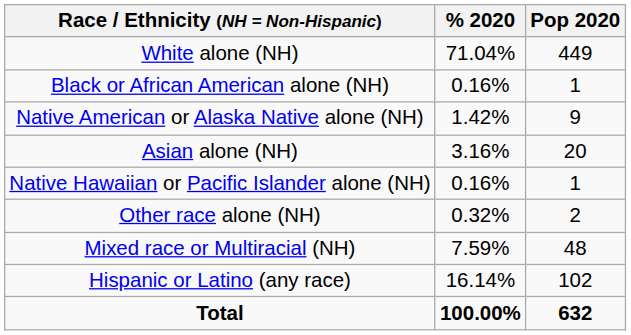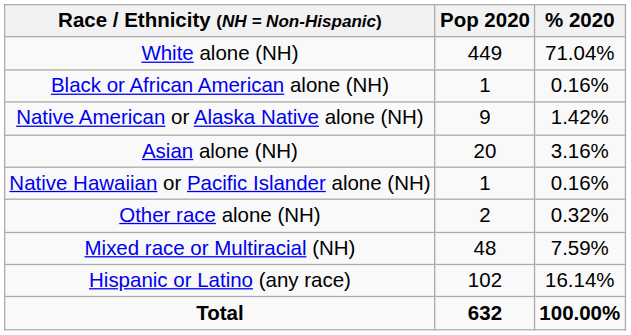columns swapped: Pop 2020 <-> % 2020
